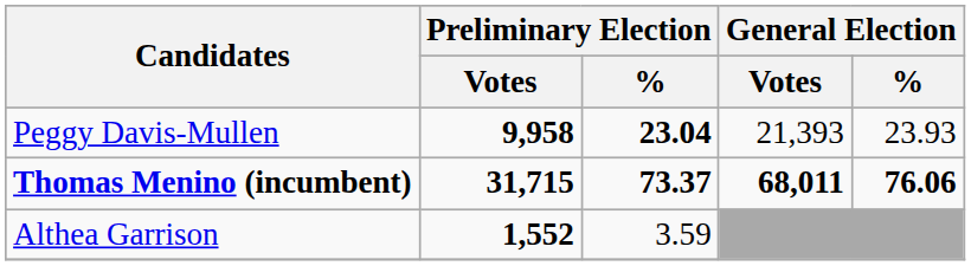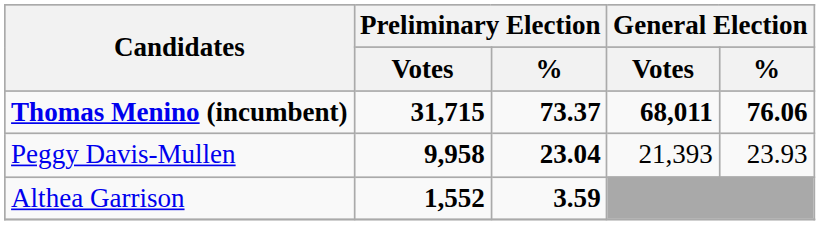rows swapped: Thomas Menino (incumbent) <-> Peggy Davis-Mullen
Althea Garrison | Preliminary Election / %: normal -> bold
